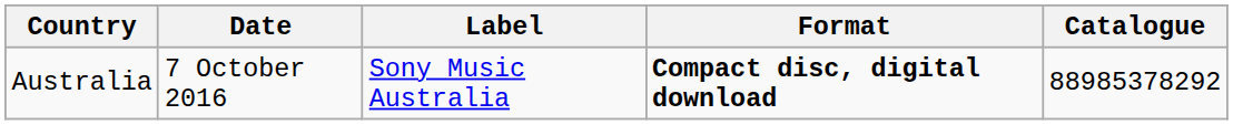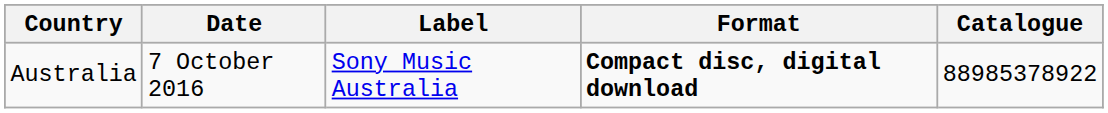Australia | Catalogue: 88985378292 -> 88985378922
